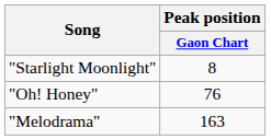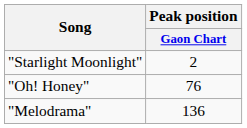"Starlight Moonlight" | Peak position / Gaon Chart: 8 -> 2
"Melodrama" | Peak position / Gaon Chart: 163 -> 136
